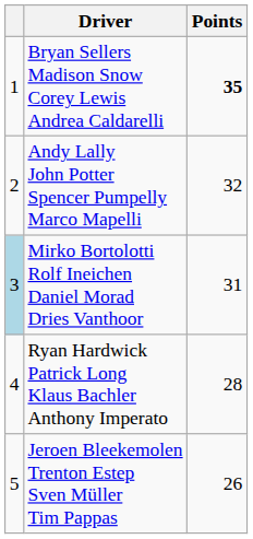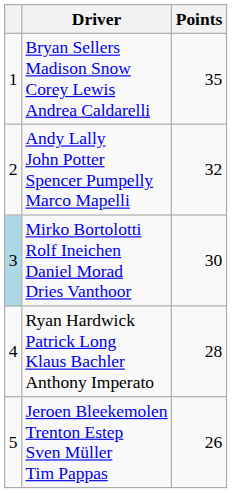Bryan Sellers Madison Snow Corey Lewis Andrea Caldarelli | Points: bold -> normal
Mirko Bortolotti Rolf Ineichen Daniel Morad Dries Vanthoor | Points: 31 -> 30
